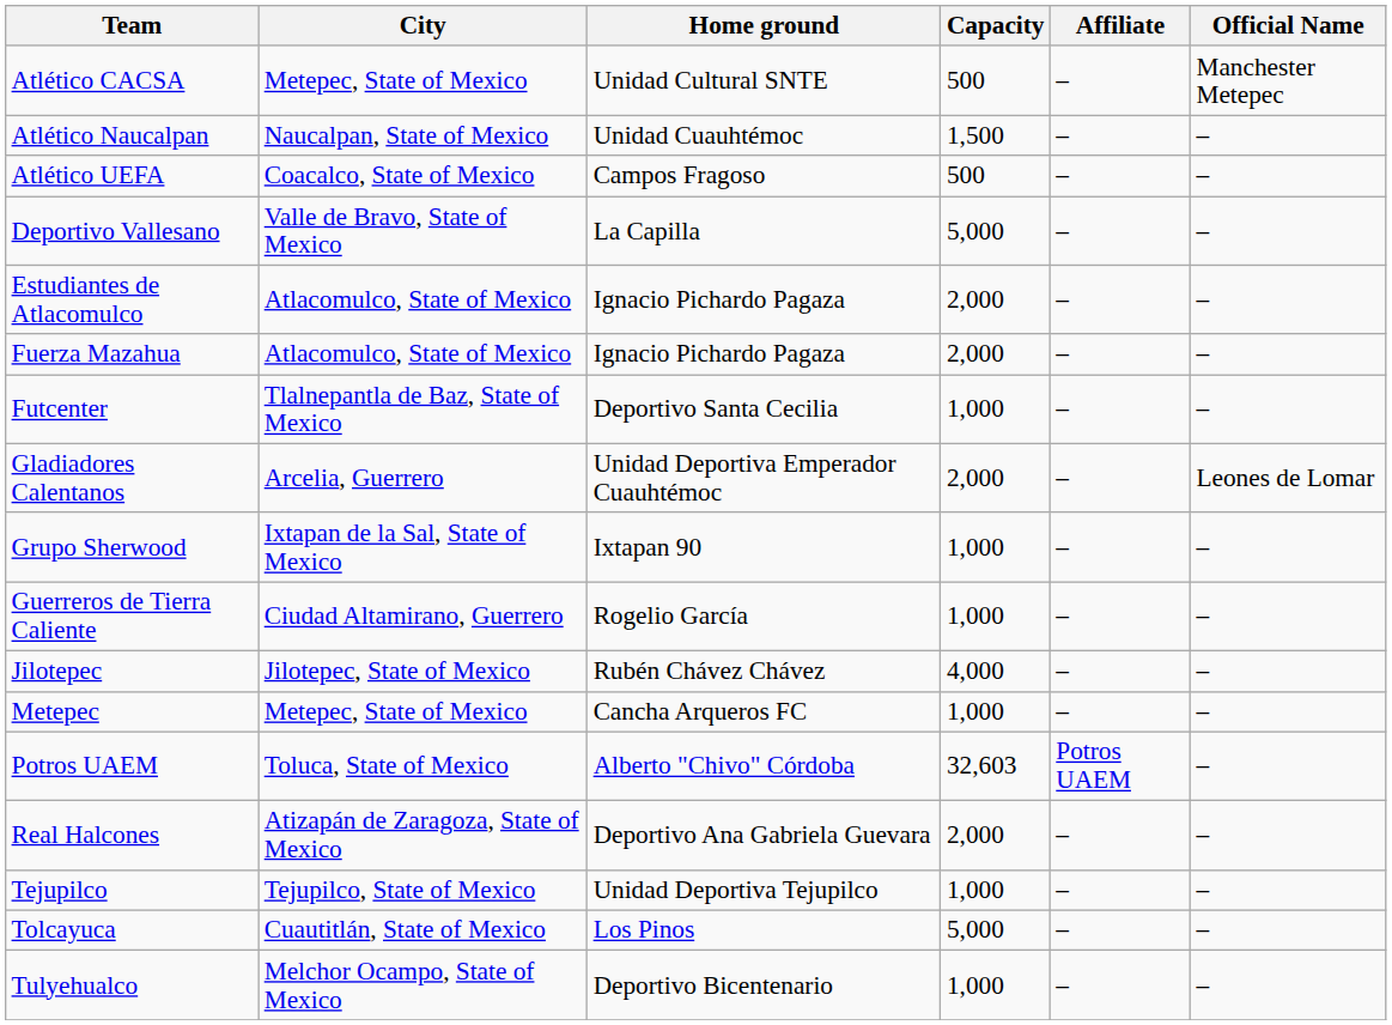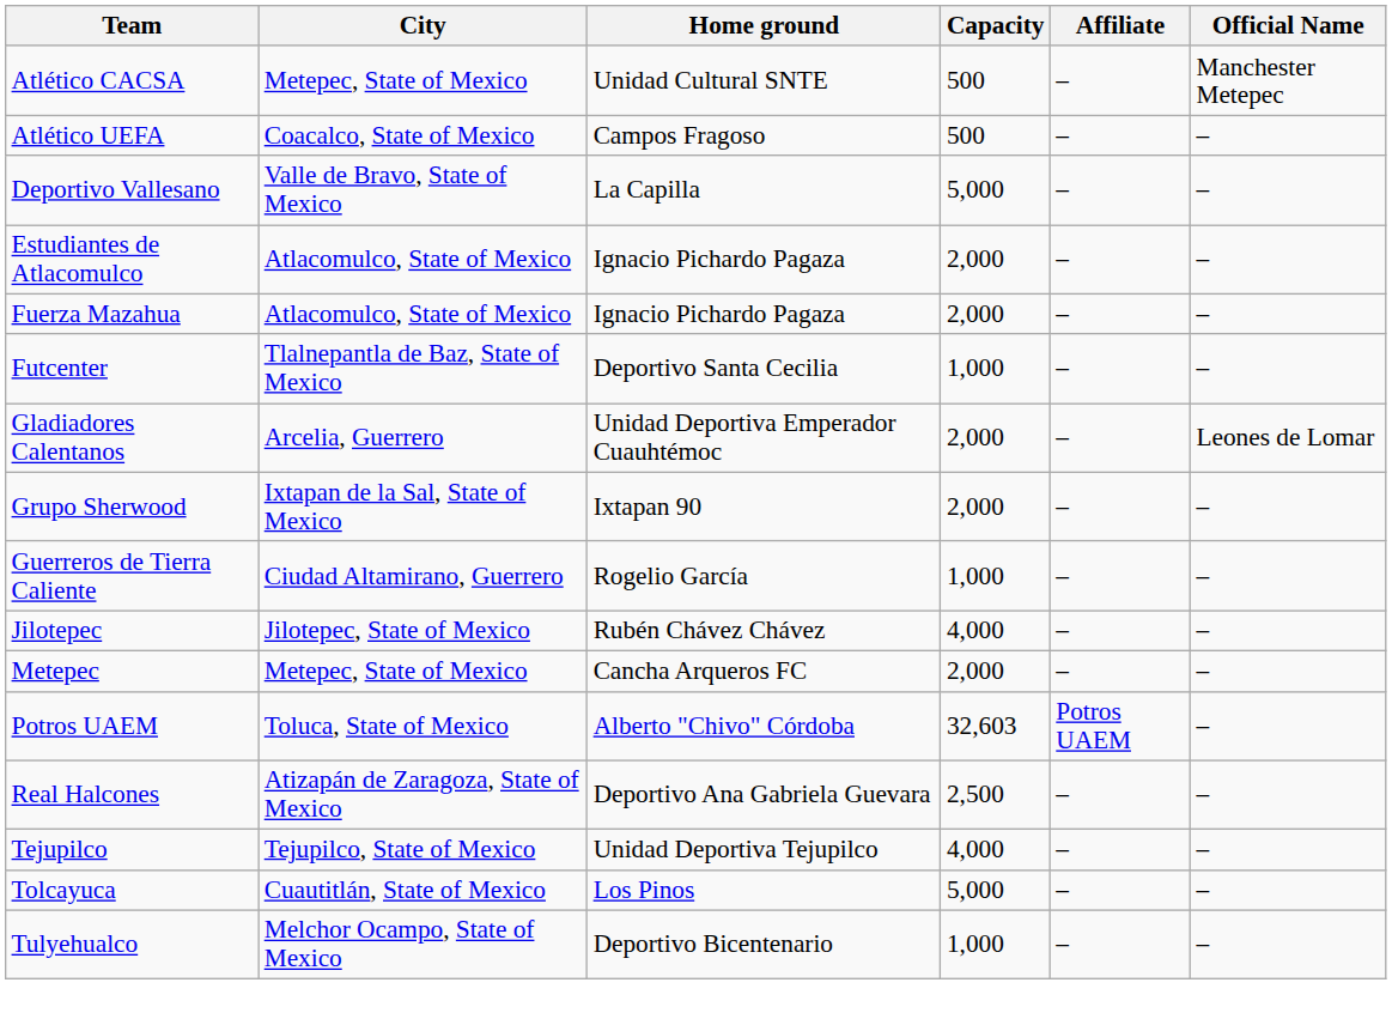- row: Atlético Naucalpan | Naucalpan, State of Mexico | Unidad Cuauhtémoc | 1,500 | – | –
Grupo Sherwood | Capacity: 1,000 -> 2,000
Metepec | Capacity: 1,000 -> 2,000
Real Halcones | Capacity: 2,000 -> 2,500
Tejupilco | Capacity: 1,000 -> 4,000
